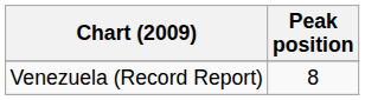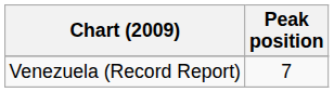Venezuela (Record Report) | Peak position: 8 -> 7
